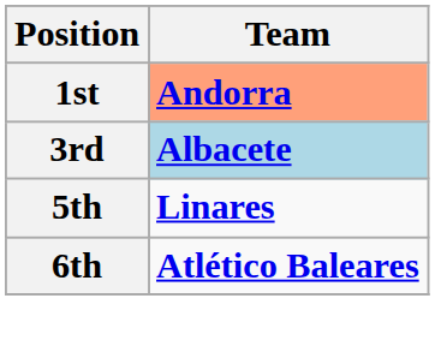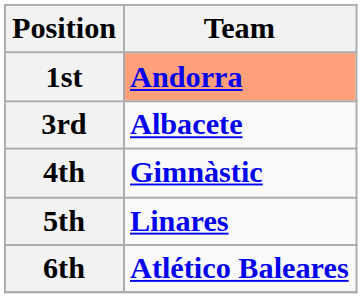3rd | Team: lightblue background -> no background
+ row: 4th | Gimnàstic
